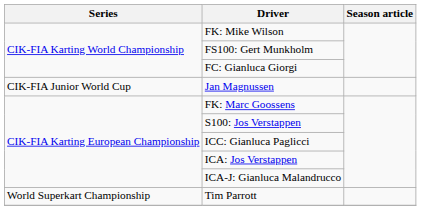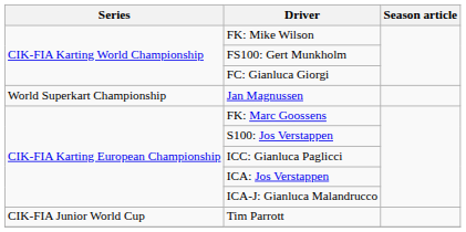Jan Magnussen | Series: CIK-FIA Junior World Cup -> World Superkart Championship
Tim Parrott | Series: World Superkart Championship -> CIK-FIA Junior World Cup
